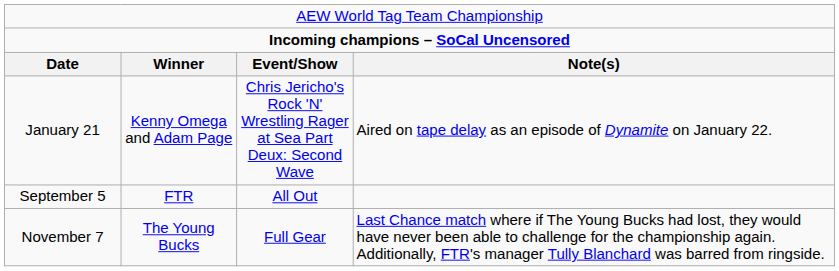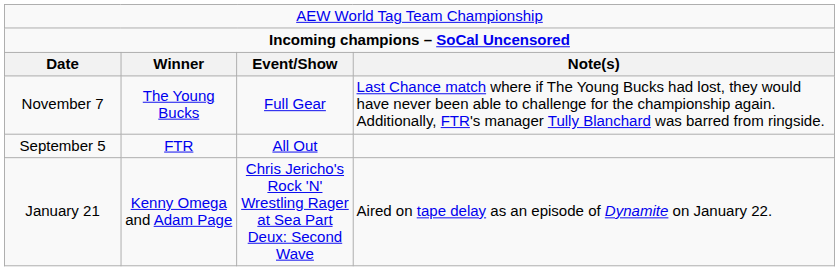rows swapped: January 21 <-> November 7
